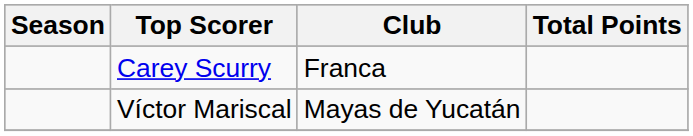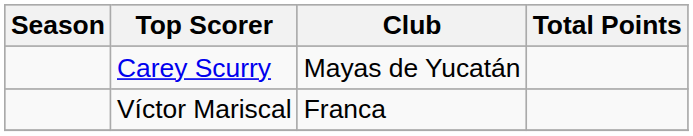Carey Scurry | Club: Franca -> Mayas de Yucatán
Víctor Mariscal | Club: Mayas de Yucatán -> Franca
